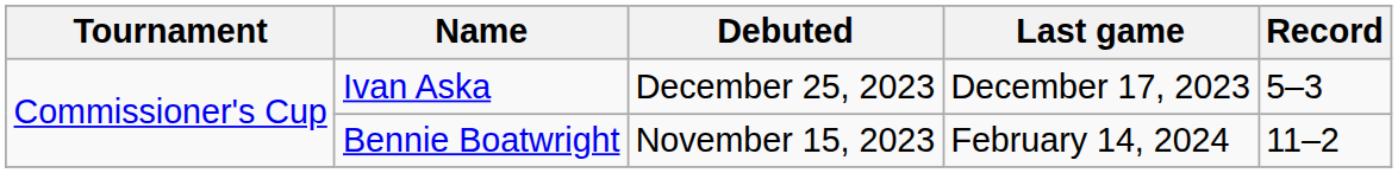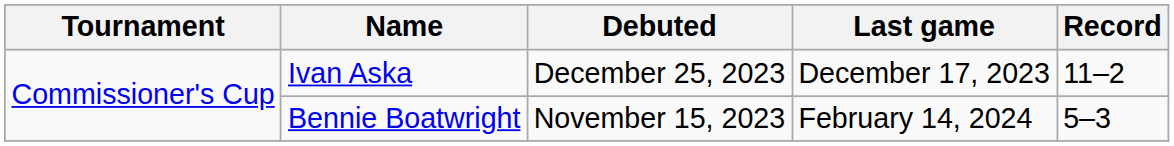Ivan Aska | Record: 5–3 -> 11–2
Bennie Boatwright | Record: 11–2 -> 5–3
